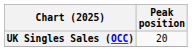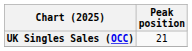UK Singles Sales (OCC) | Peak position: 20 -> 21
